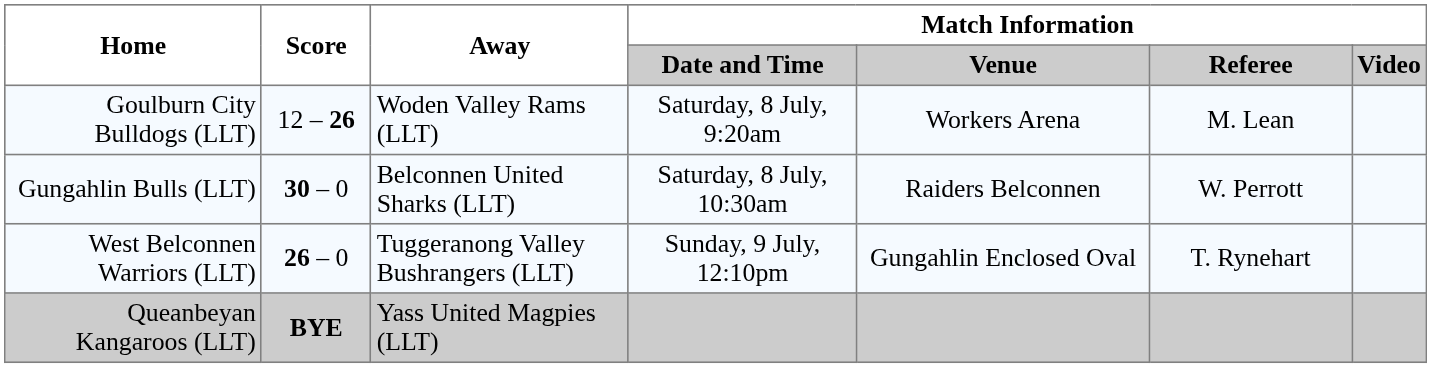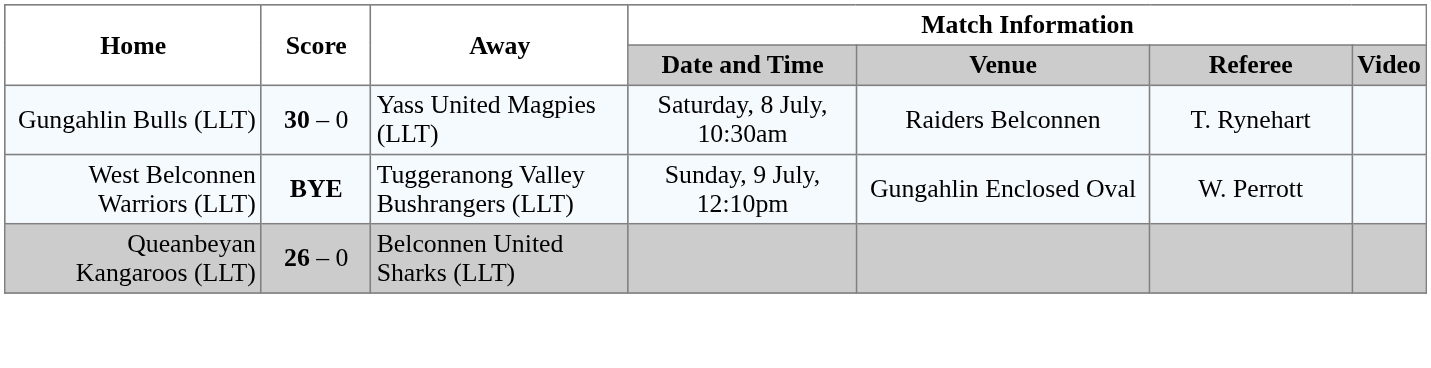- row: Goulburn City Bulldogs (LLT) | 12 – 26 | Woden Valley Rams (LLT) | Saturday, 8 July, 9:20am | Workers Arena | M. Lean
Gungahlin Bulls (LLT) | Away: Belconnen United Sharks (LLT) -> Yass United Magpies (LLT)
Gungahlin Bulls (LLT) | Match Information / Referee: W. Perrott -> T. Rynehart
West Belconnen Warriors (LLT) | Score: 26 – 0 -> BYE
West Belconnen Warriors (LLT) | Match Information / Referee: T. Rynehart -> W. Perrott
Queanbeyan Kangaroos (LLT) | Score: BYE -> 26 – 0
Queanbeyan Kangaroos (LLT) | Away: Yass United Magpies (LLT) -> Belconnen United Sharks (LLT)
